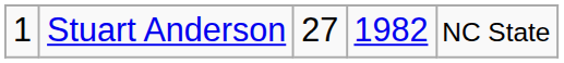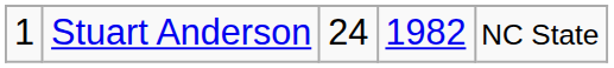Stuart Anderson | column 3: 27 -> 24
